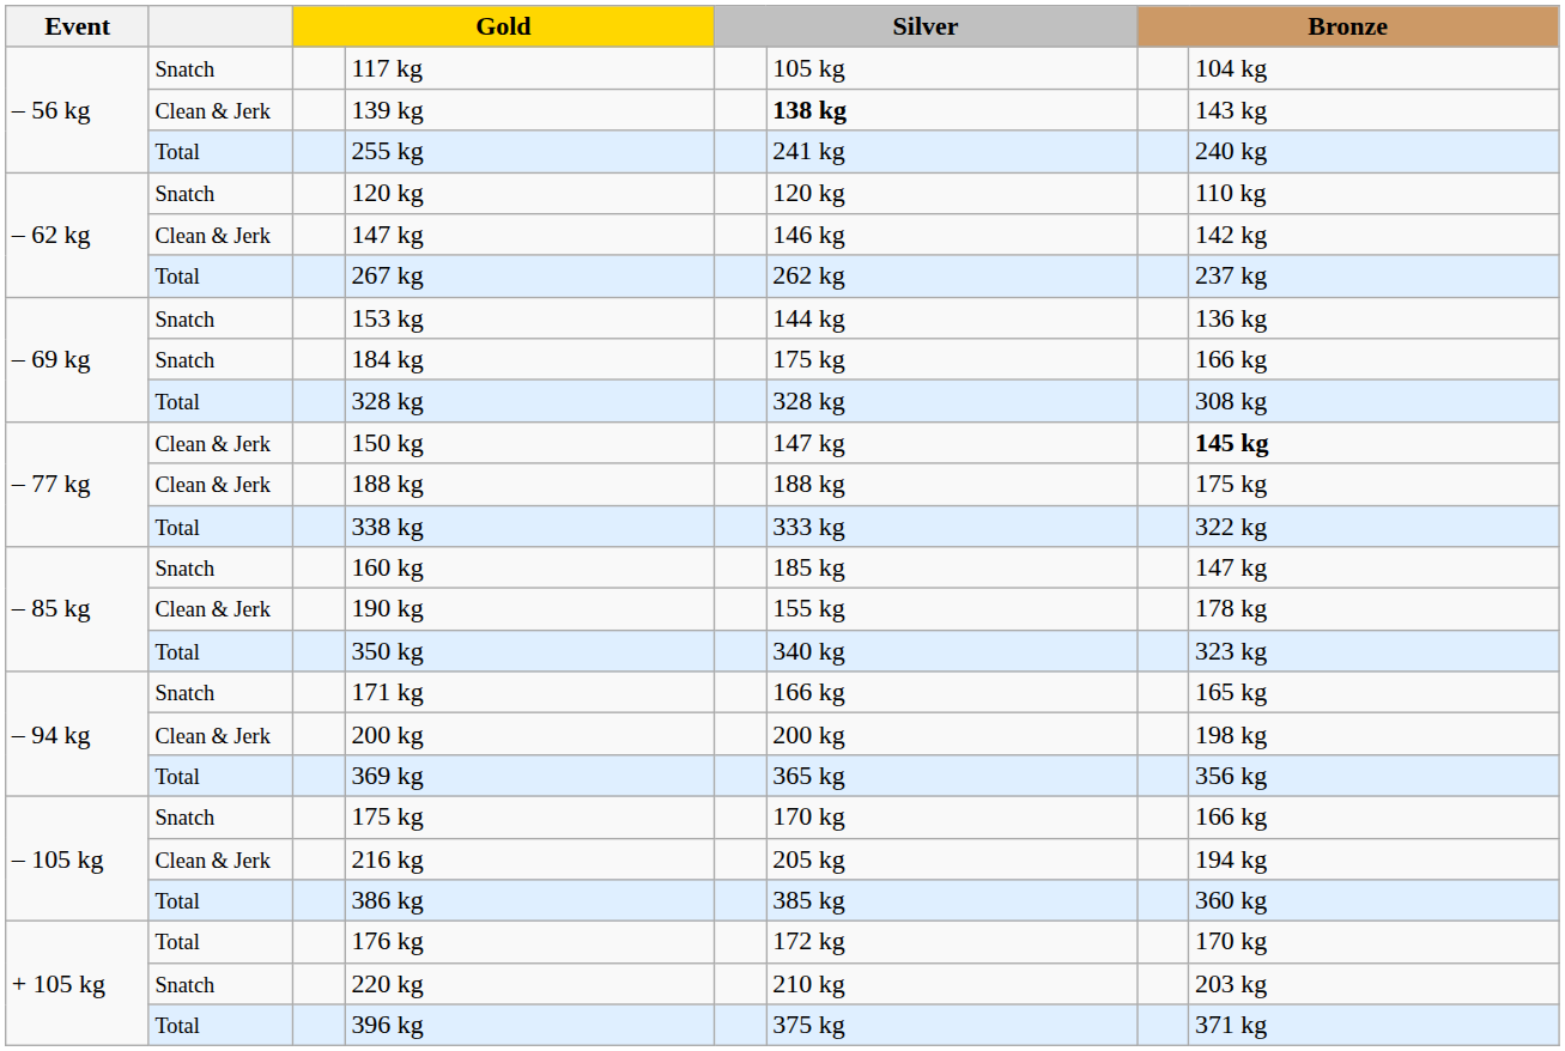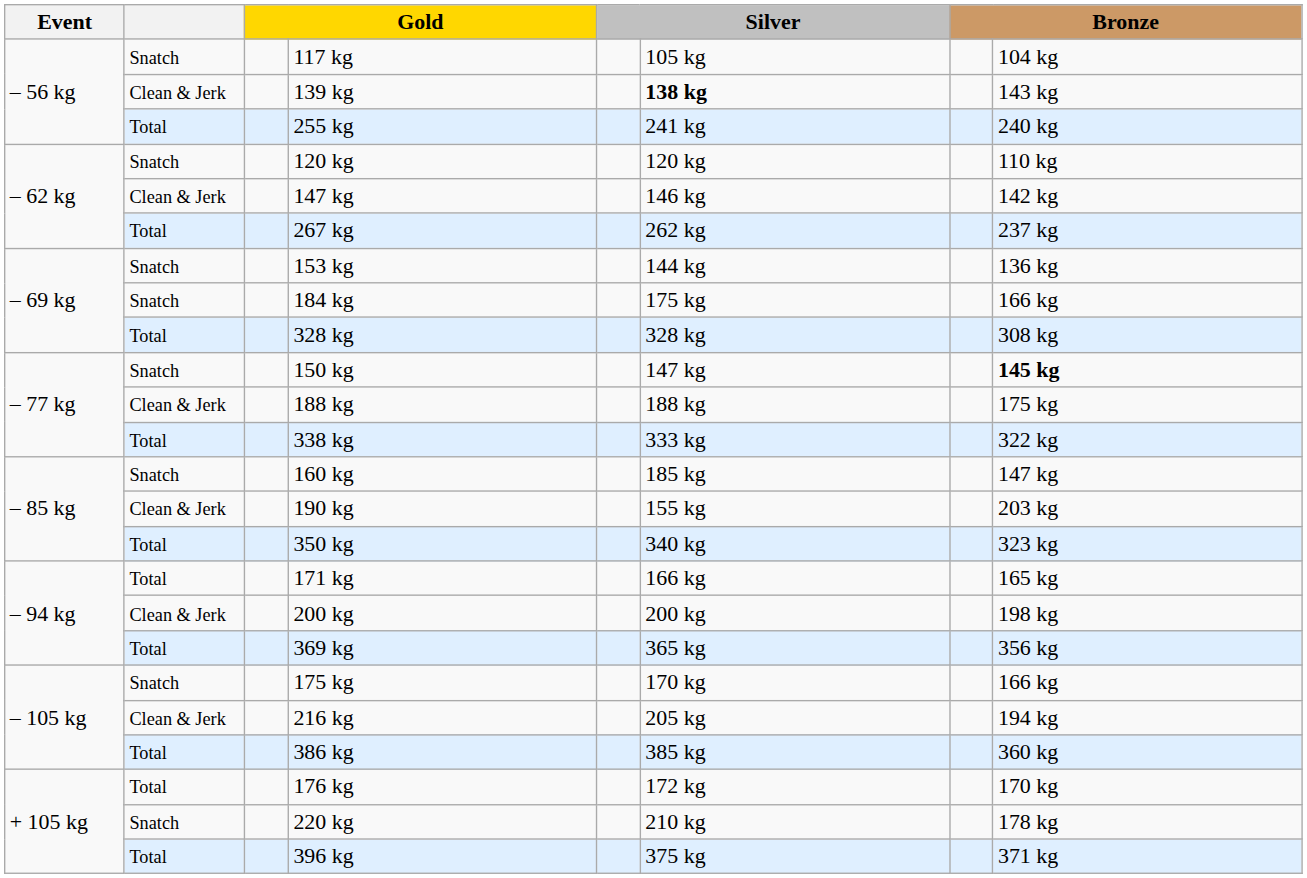150 kg | column 2: Clean & Jerk -> Snatch
190 kg | column 8: 178 kg -> 203 kg
171 kg | column 2: Snatch -> Total
220 kg | column 8: 203 kg -> 178 kg
